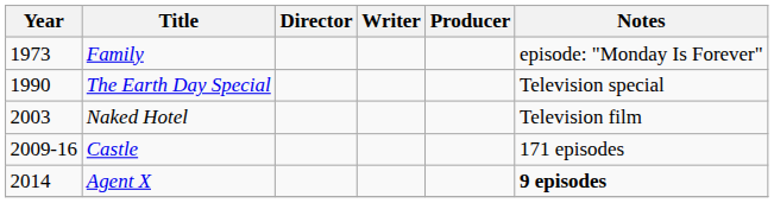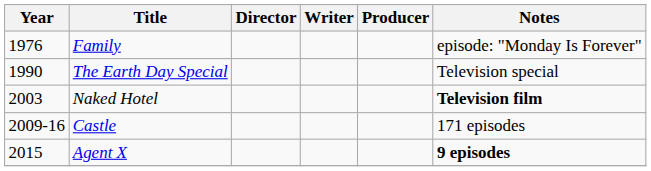Family | Year: 1973 -> 1976
Naked Hotel | Notes: normal -> bold
Agent X | Year: 2014 -> 2015
